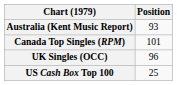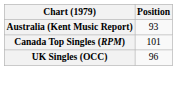- row: US Cash Box Top 100 | 25
